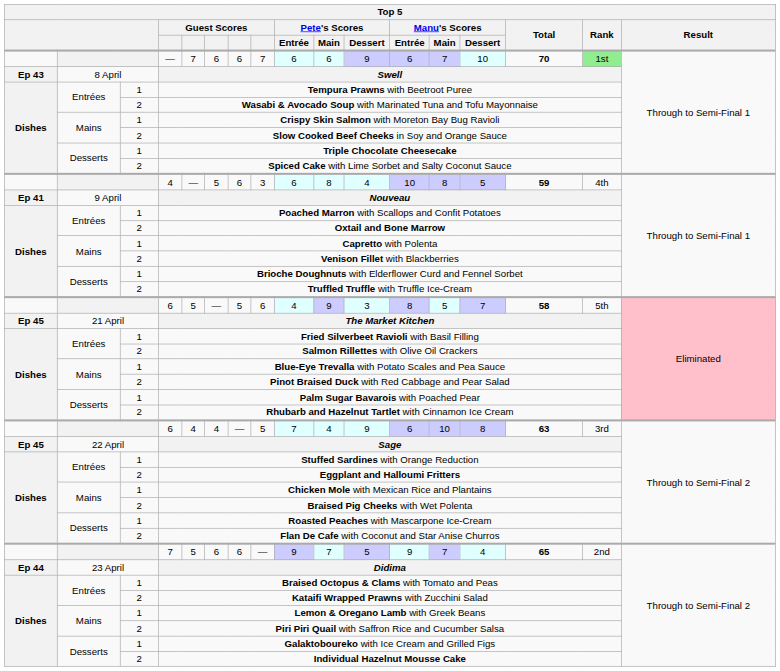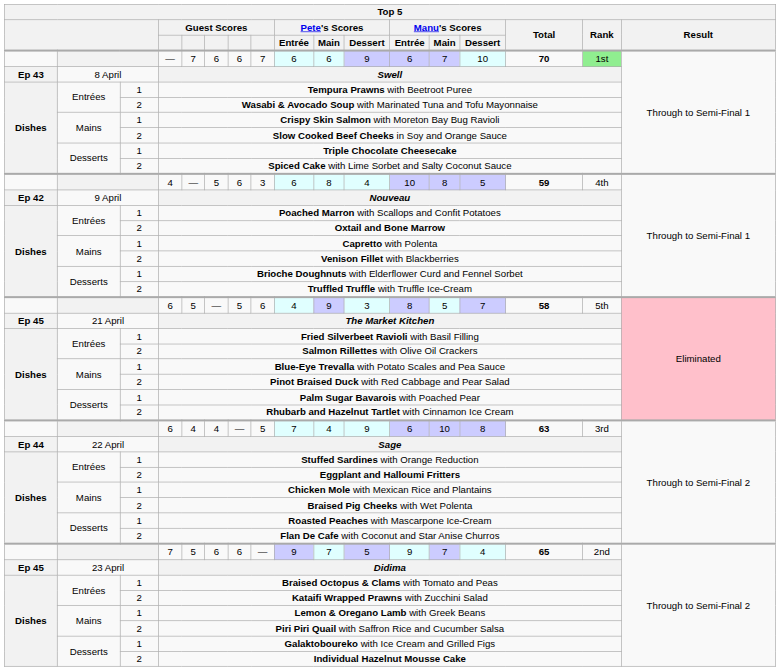Nouveau | column 1: Ep 41 -> Ep 42
Sage | column 1: Ep 45 -> Ep 44
Didima | column 1: Ep 44 -> Ep 45
